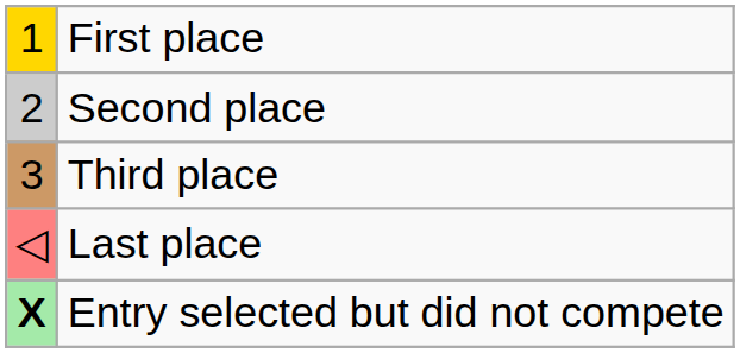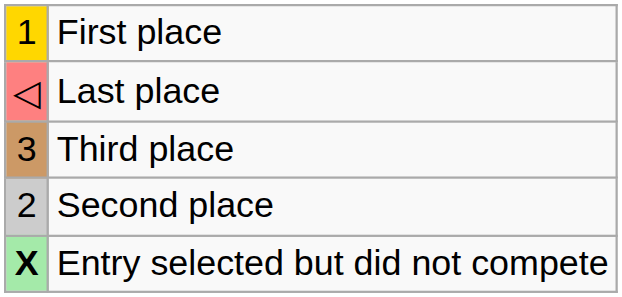rows swapped: Second place <-> Last place
